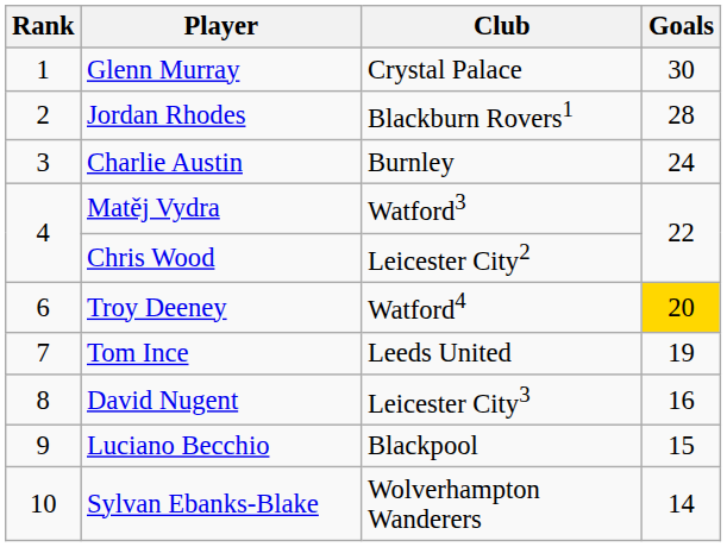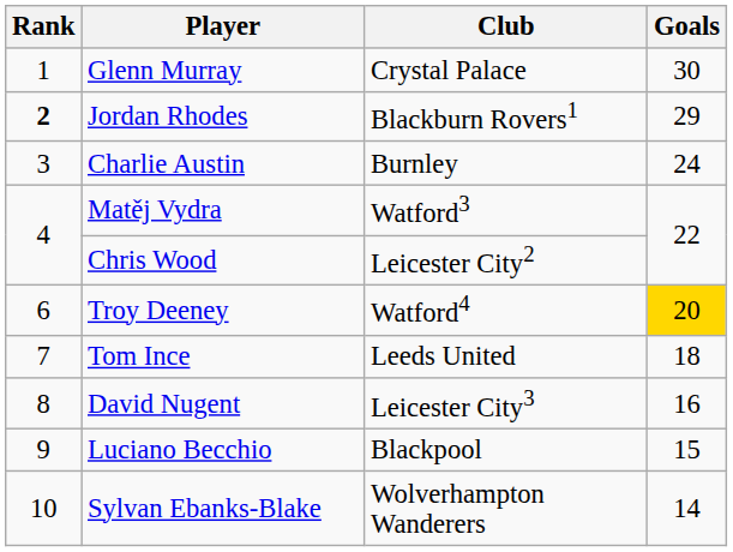Jordan Rhodes | Rank: normal -> bold
Jordan Rhodes | Goals: 28 -> 29
Tom Ince | Goals: 19 -> 18
